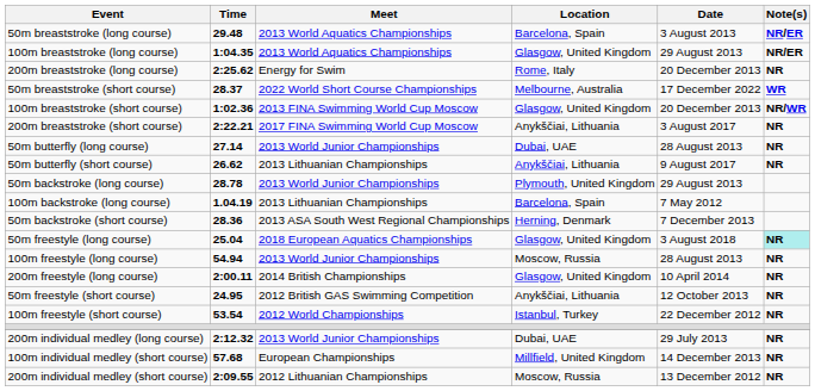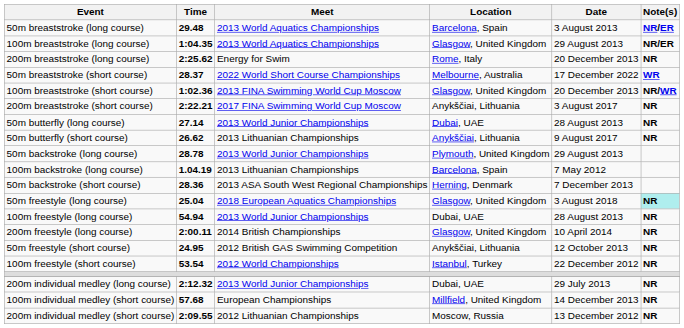100m freestyle (long course) | Location: Moscow, Russia -> Dubai, UAE
